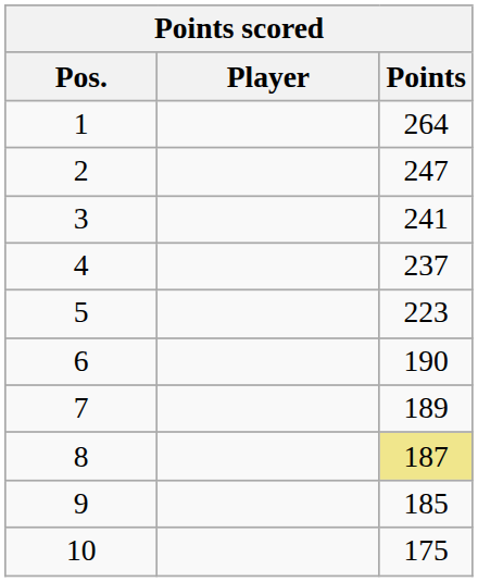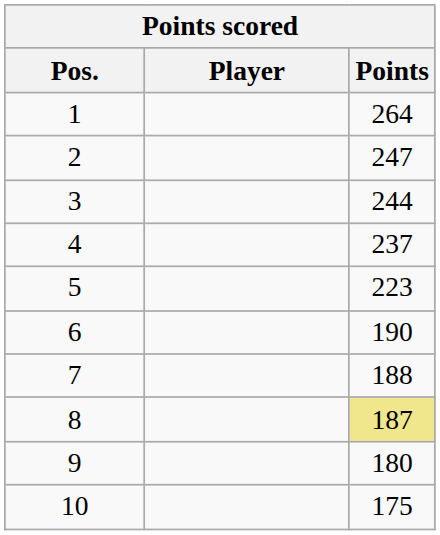3 | Points: 241 -> 244
7 | Points: 189 -> 188
9 | Points: 185 -> 180
